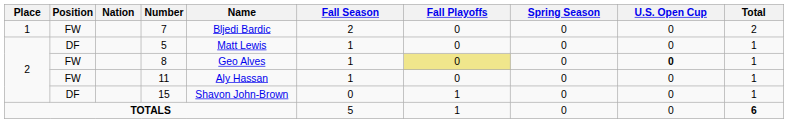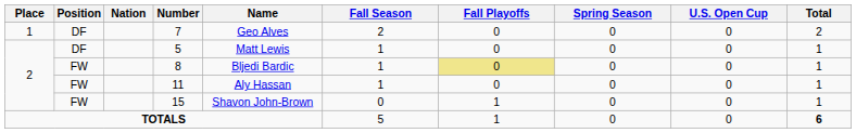7 | Position: FW -> DF
7 | Name: Bljedi Bardic -> Geo Alves
8 | Name: Geo Alves -> Bljedi Bardic
8 | U.S. Open Cup: bold -> normal
15 | Position: DF -> FW
